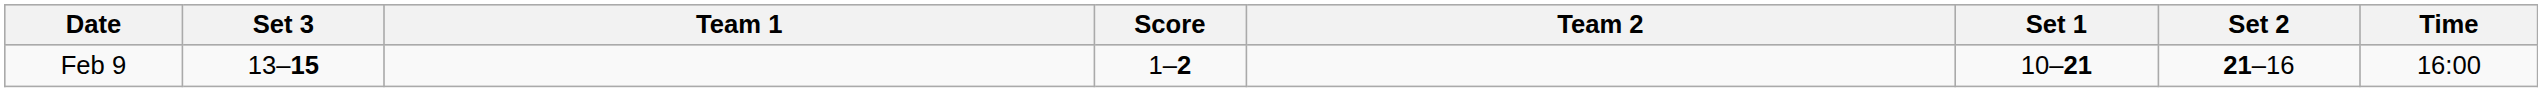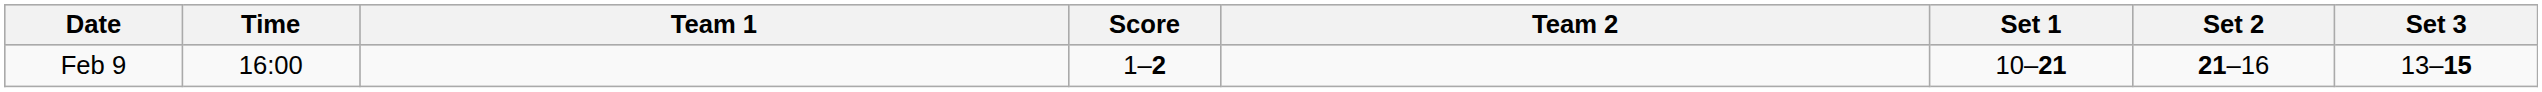columns swapped: Time <-> Set 3
